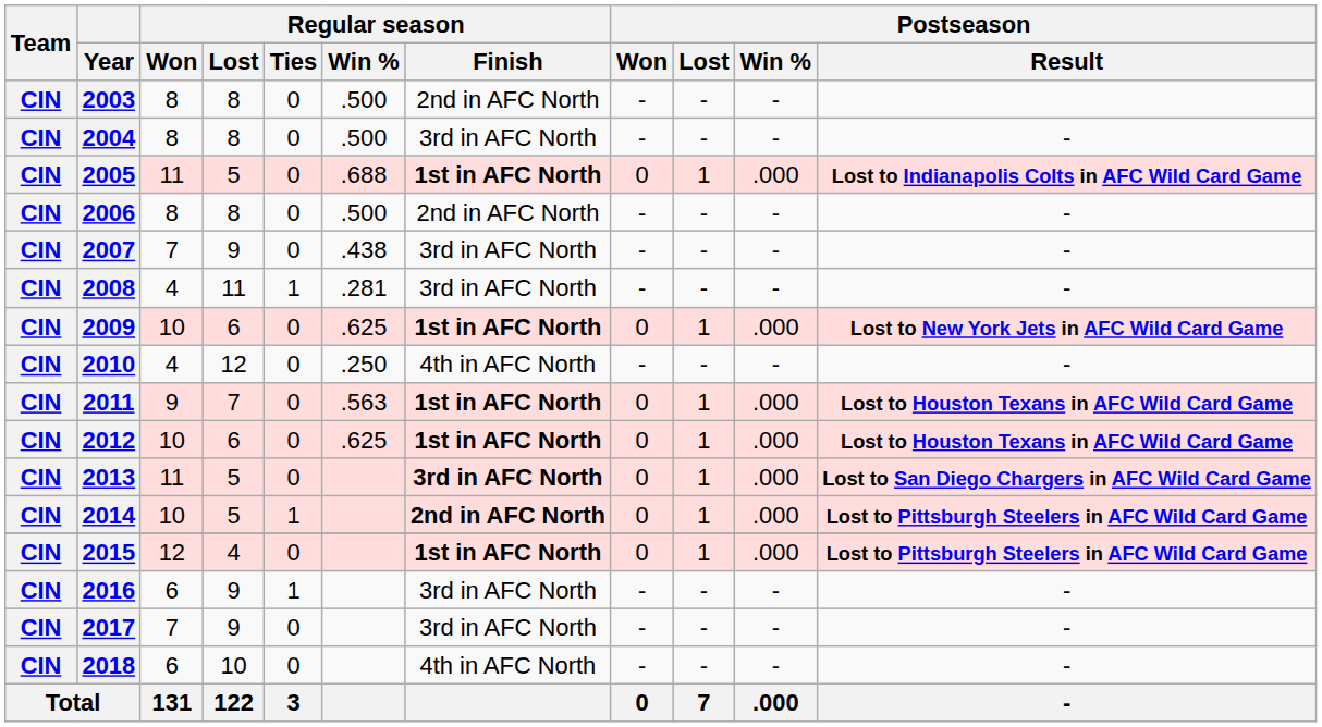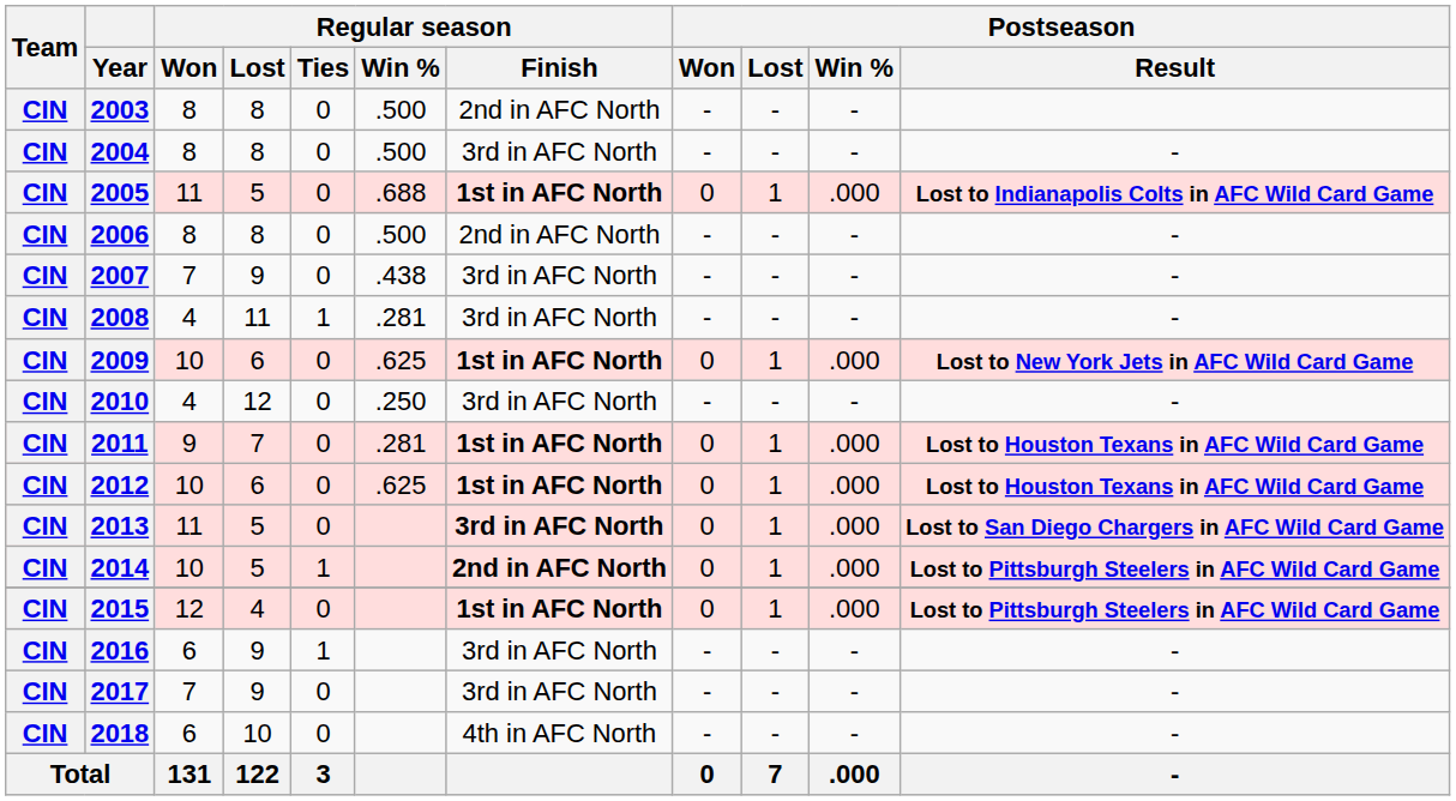2010 | Regular season / Finish: 4th in AFC North -> 3rd in AFC North
2011 | Regular season / Win %: .563 -> .281
